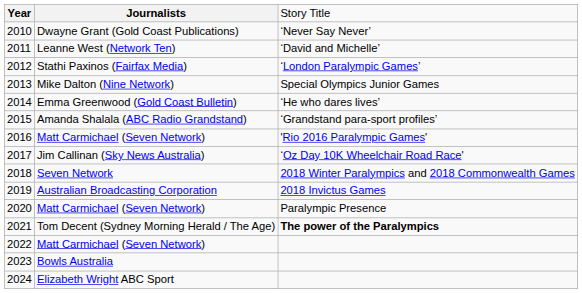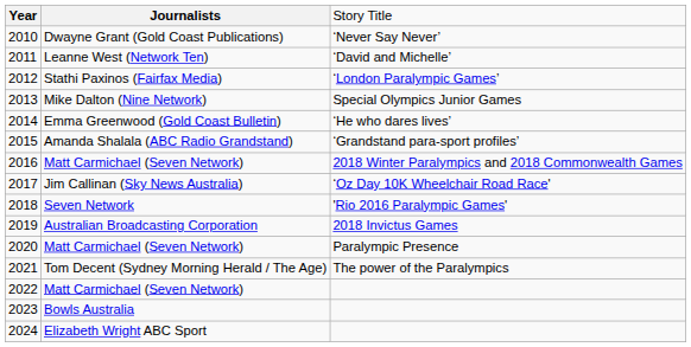2016 | column 3: 'Rio 2016 Paralympic Games' -> 2018 Winter Paralympics and 2018 Commonwealth Games
2018 | column 3: 2018 Winter Paralympics and 2018 Commonwealth Games -> 'Rio 2016 Paralympic Games'
2021 | column 3: bold -> normal
